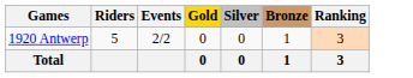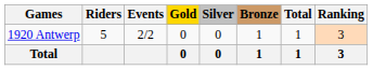+ column: Total | 1 | 1
